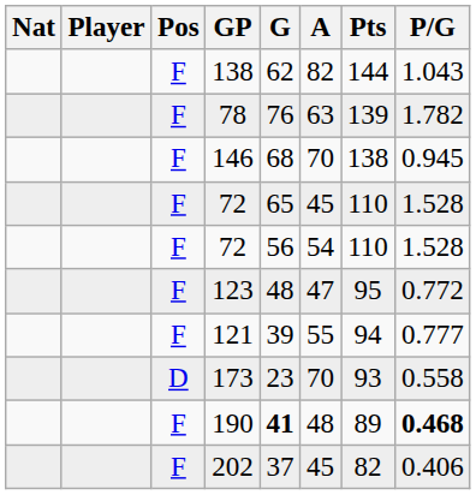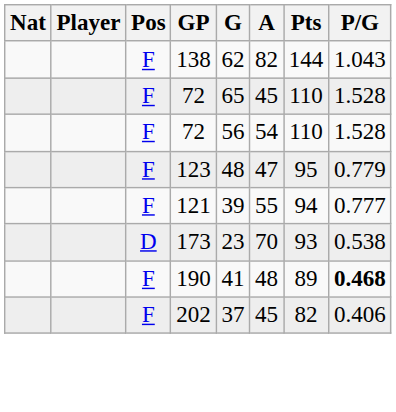- row: F | 78 | 76 | 63 | 139 | 1.782
- row: F | 146 | 68 | 70 | 138 | 0.945
123 | P/G: 0.772 -> 0.779
173 | P/G: 0.558 -> 0.538
190 | G: bold -> normal
